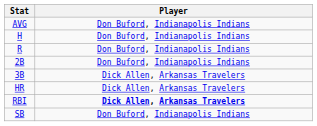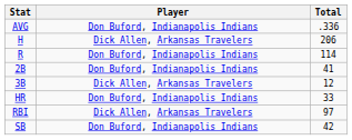+ column: Total | .336 | 206 | 114 | 41 | 12 | 33 | 97 | 42
H | Player: Don Buford, Indianapolis Indians -> Dick Allen, Arkansas Travelers
HR | Player: Dick Allen, Arkansas Travelers -> Don Buford, Indianapolis Indians
RBI | Player: bold -> normal
